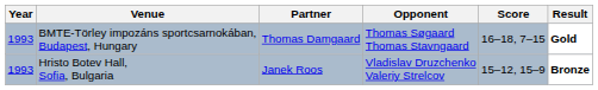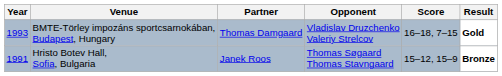BMTE-Törley impozáns sportcsarnokában, Budapest, Hungary | Opponent: Thomas Søgaard Thomas Stavngaard -> Vladislav Druzchenko Valeriy Strelcov
Hristo Botev Hall, Sofia, Bulgaria | Year: 1993 -> 1991
Hristo Botev Hall, Sofia, Bulgaria | Opponent: Vladislav Druzchenko Valeriy Strelcov -> Thomas Søgaard Thomas Stavngaard
